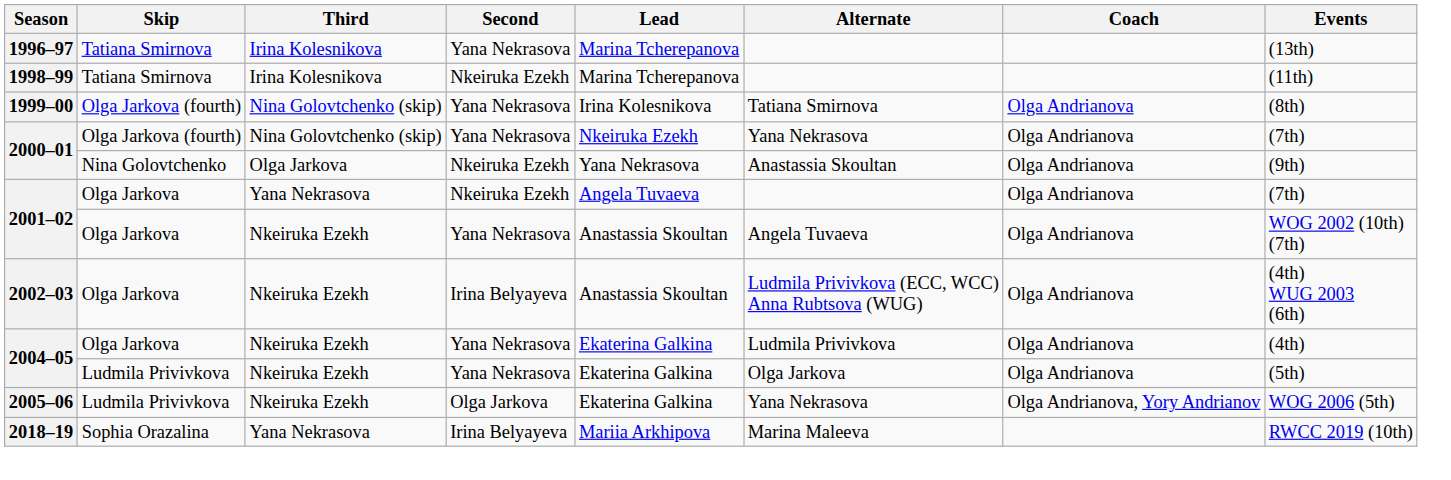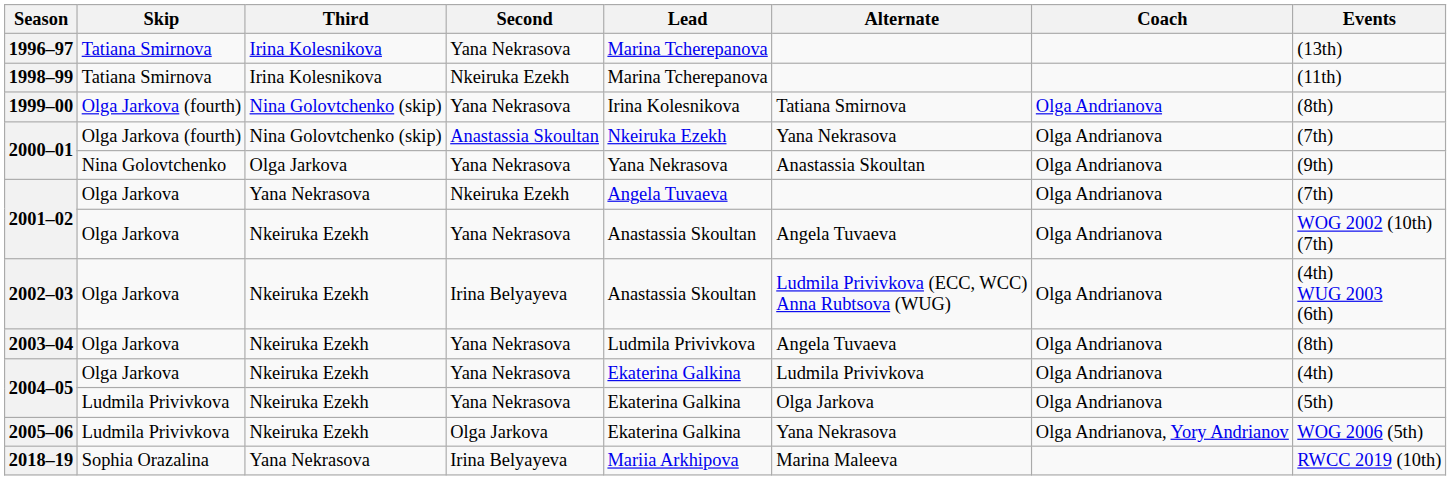2000–01 / Olga Jarkova (fourth) | Second: Yana Nekrasova -> Anastassia Skoultan
2000–01 / Nina Golovtchenko | Second: Nkeiruka Ezekh -> Yana Nekrasova
+ row: 2003–04 | Olga Jarkova | Nkeiruka Ezekh | Yana Nekrasova | Ludmila Privivkova | Angela Tuvaeva | Olga Andrianova | (8th)
